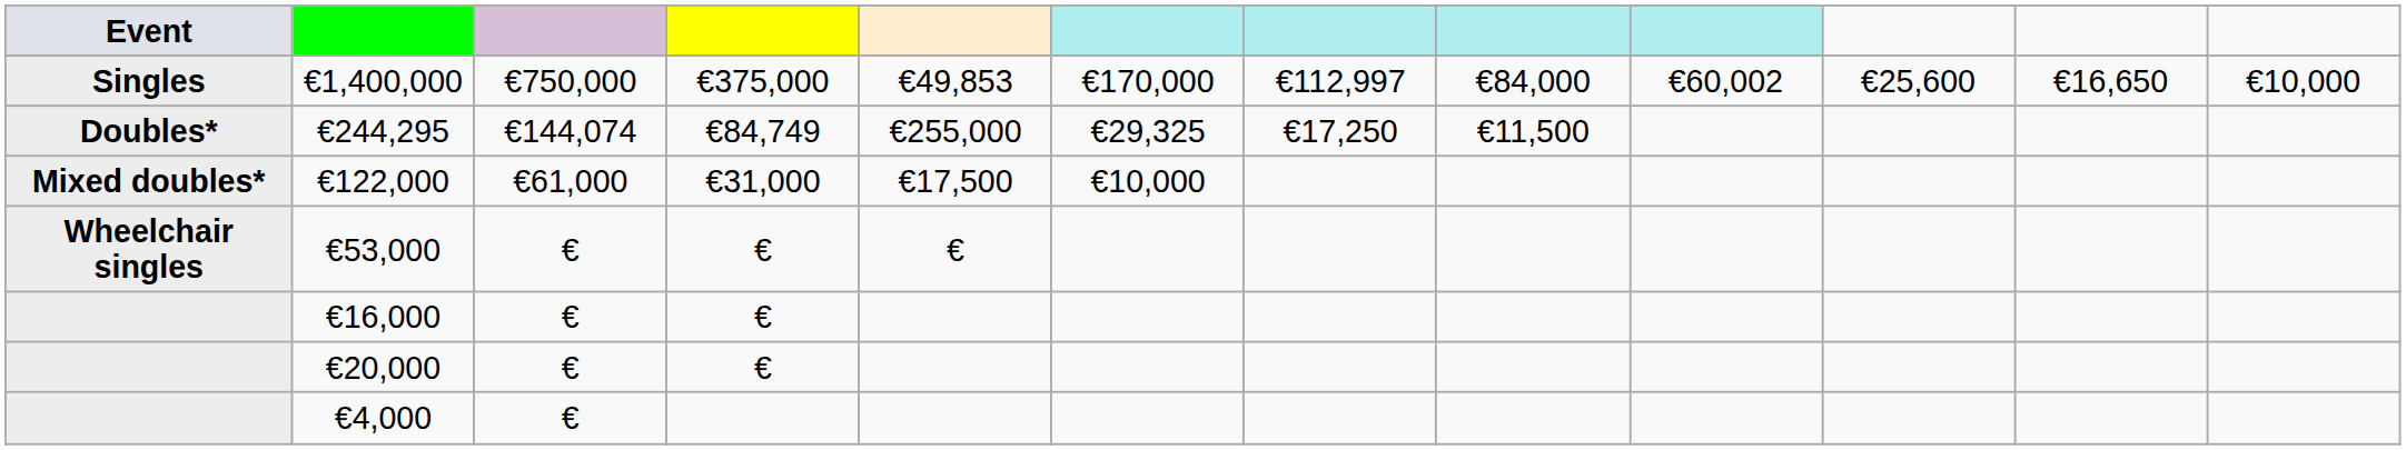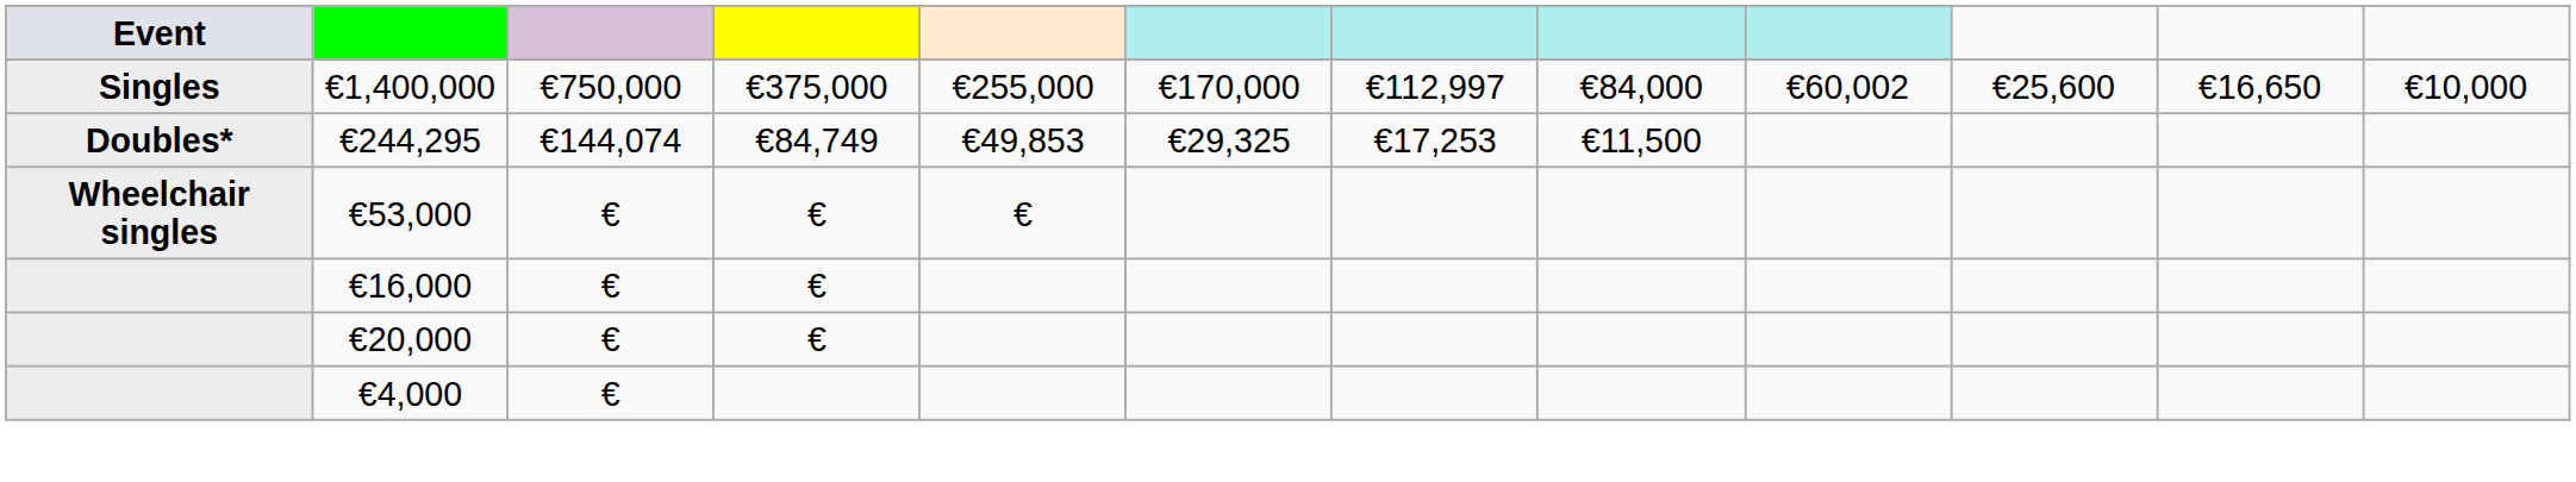€1,400,000 | column 5: €49,853 -> €255,000
€244,295 | column 5: €255,000 -> €49,853
€244,295 | column 7: €17,250 -> €17,253
- row: Mixed doubles* | €122,000 | €61,000 | €31,000 | €17,500 | €10,000
